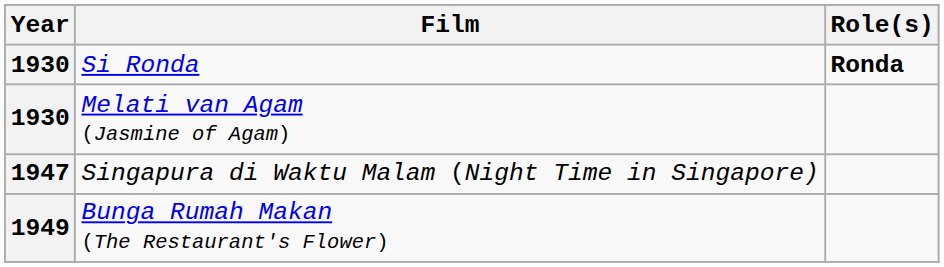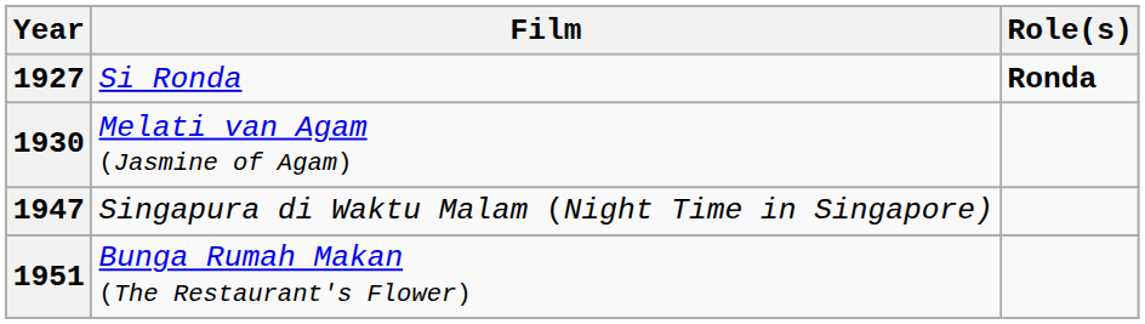Si Ronda | Year: 1930 -> 1927
Bunga Rumah Makan (The Restaurant's Flower) | Year: 1949 -> 1951
